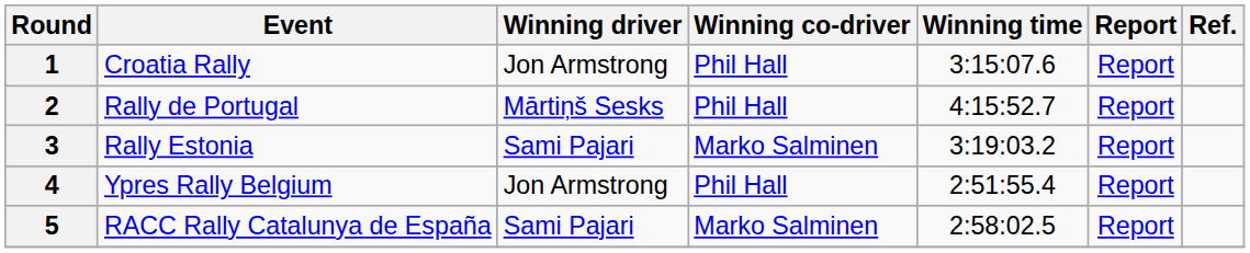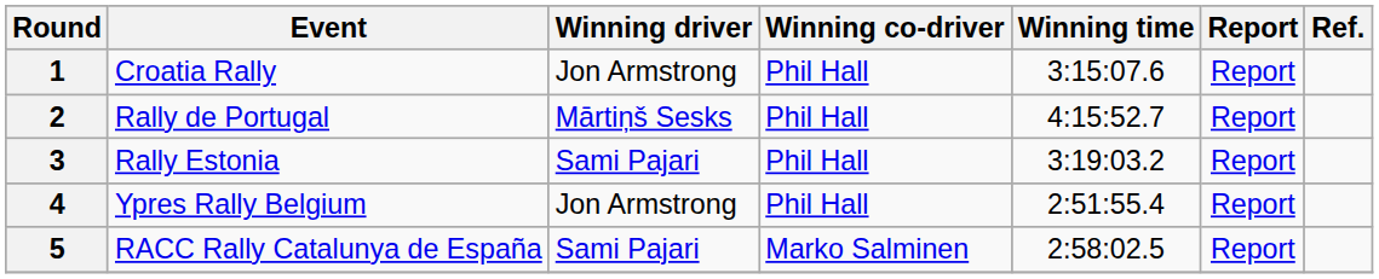3 | Winning co-driver: Marko Salminen -> Phil Hall
